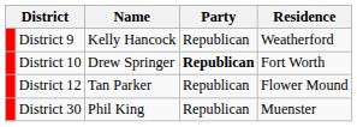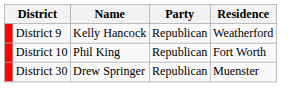District 10 | Name: Drew Springer -> Phil King
District 10 | Party: bold -> normal
- row: District 12 | Tan Parker | Republican | Flower Mound
District 30 | Name: Phil King -> Drew Springer
